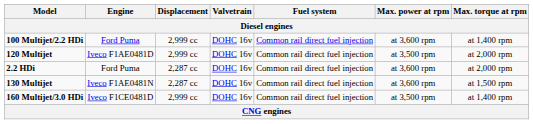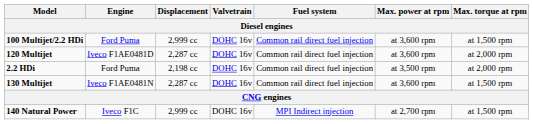100 Multijet/2.2 HDi | Max. torque at rpm: at 1,400 rpm -> at 1,500 rpm
120 Multijet | Displacement: 2,999 cc -> 2,287 cc
120 Multijet | Max. power at rpm: at 3,500 rpm -> at 3,600 rpm
2.2 HDi | Displacement: 2,287 cc -> 2,198 cc
2.2 HDi | Max. power at rpm: at 3,600 rpm -> at 3,500 rpm
- row: 160 Multijet/3.0 HDi | Iveco F1CE0481D | 2,999 cc | DOHC 16v | Common rail direct fuel injection | at 3,500 rpm | at 1,400 rpm
+ row: 140 Natural Power | Iveco F1C | 2,999 cc | DOHC 16v | MPI Indirect injection | at 2,700 rpm | at 1,500 rpm
